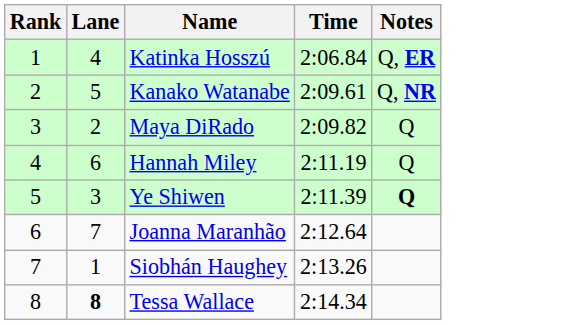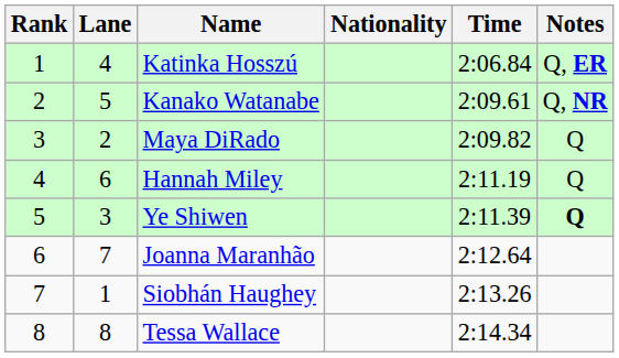+ column: Nationality
Tessa Wallace | Lane: bold -> normal
